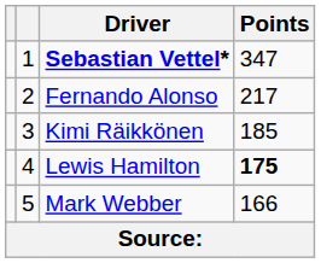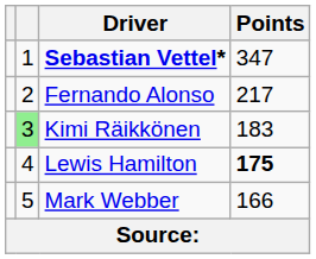Kimi Räikkönen | column 2: no background -> lightgreen background
Kimi Räikkönen | Points: 185 -> 183
